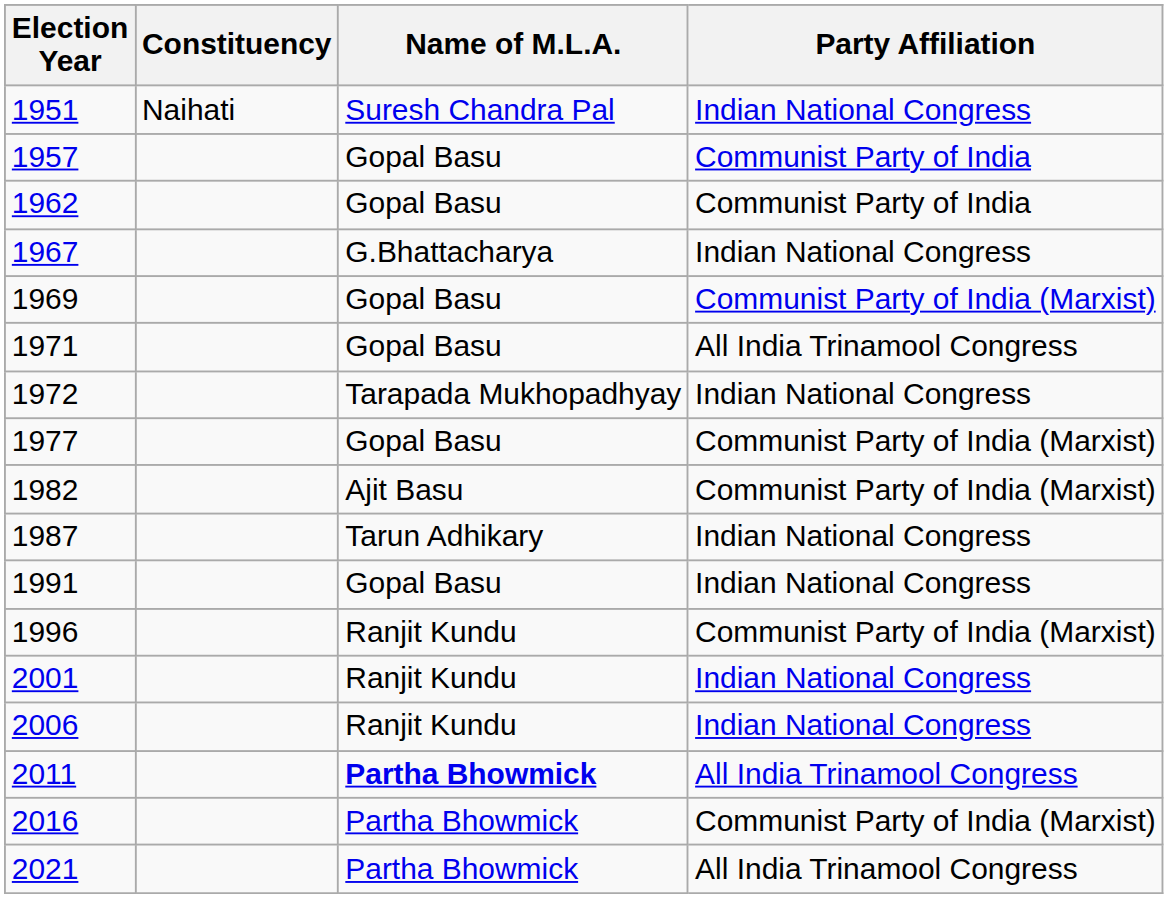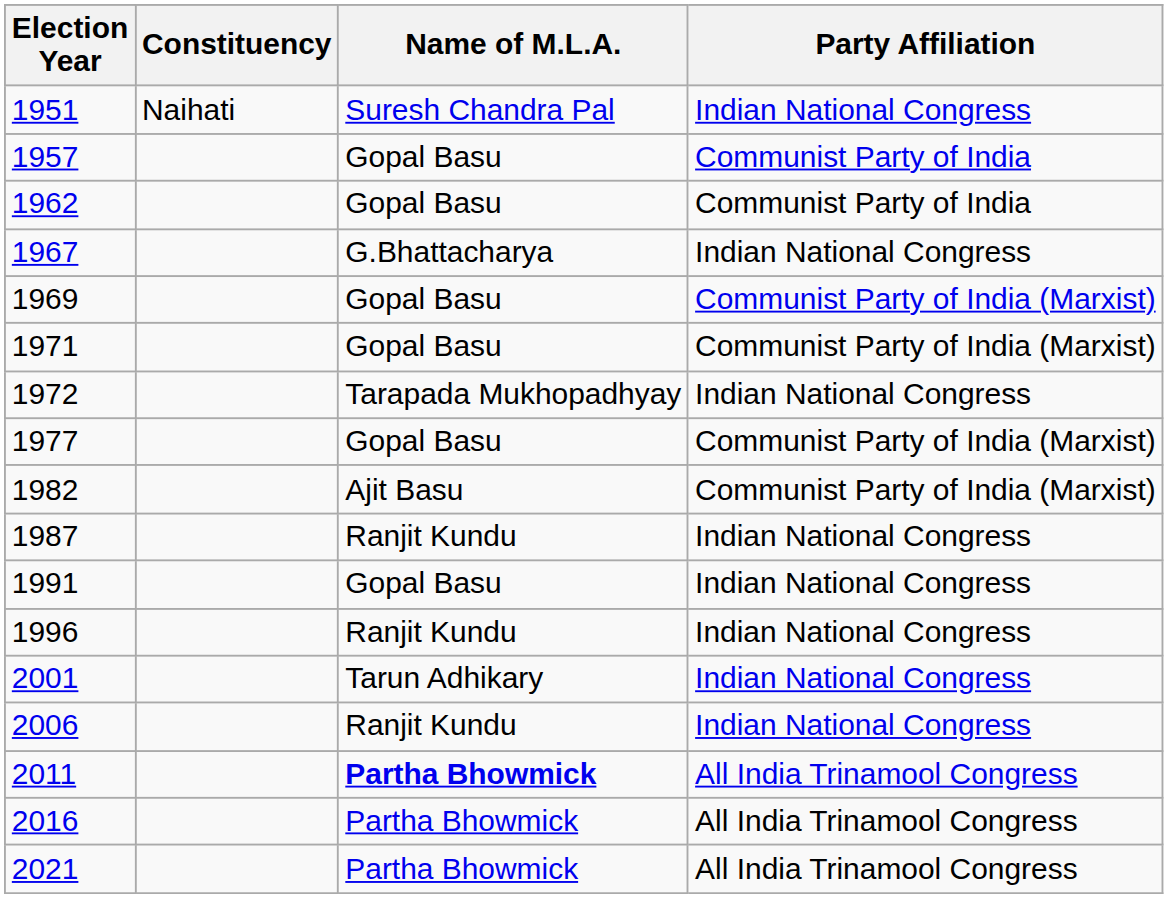1971 | Party Affiliation: All India Trinamool Congress -> Communist Party of India (Marxist)
1987 | Name of M.L.A.: Tarun Adhikary -> Ranjit Kundu
1996 | Party Affiliation: Communist Party of India (Marxist) -> Indian National Congress
2001 | Name of M.L.A.: Ranjit Kundu -> Tarun Adhikary
2016 | Party Affiliation: Communist Party of India (Marxist) -> All India Trinamool Congress
